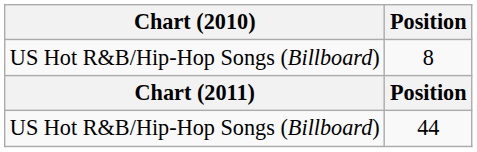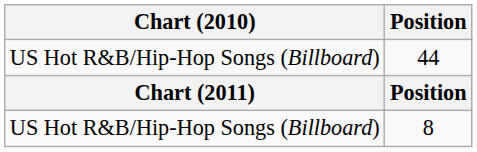rows swapped: 44 <-> 8
